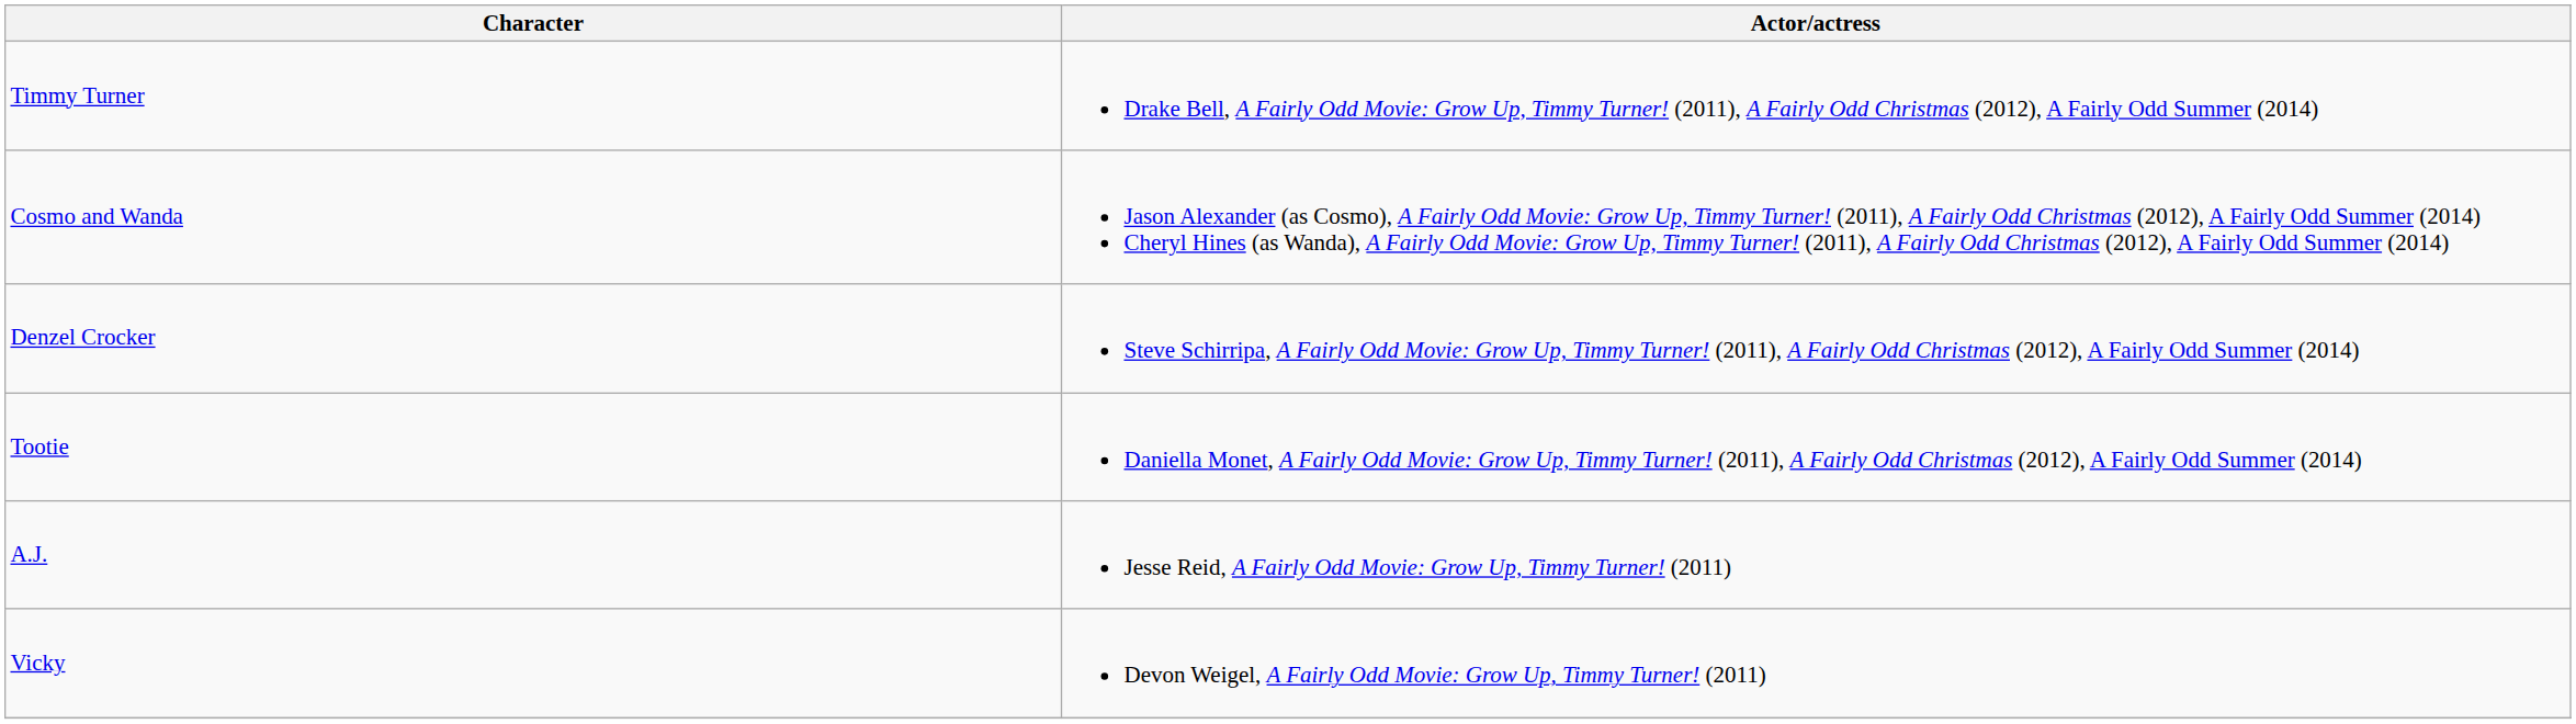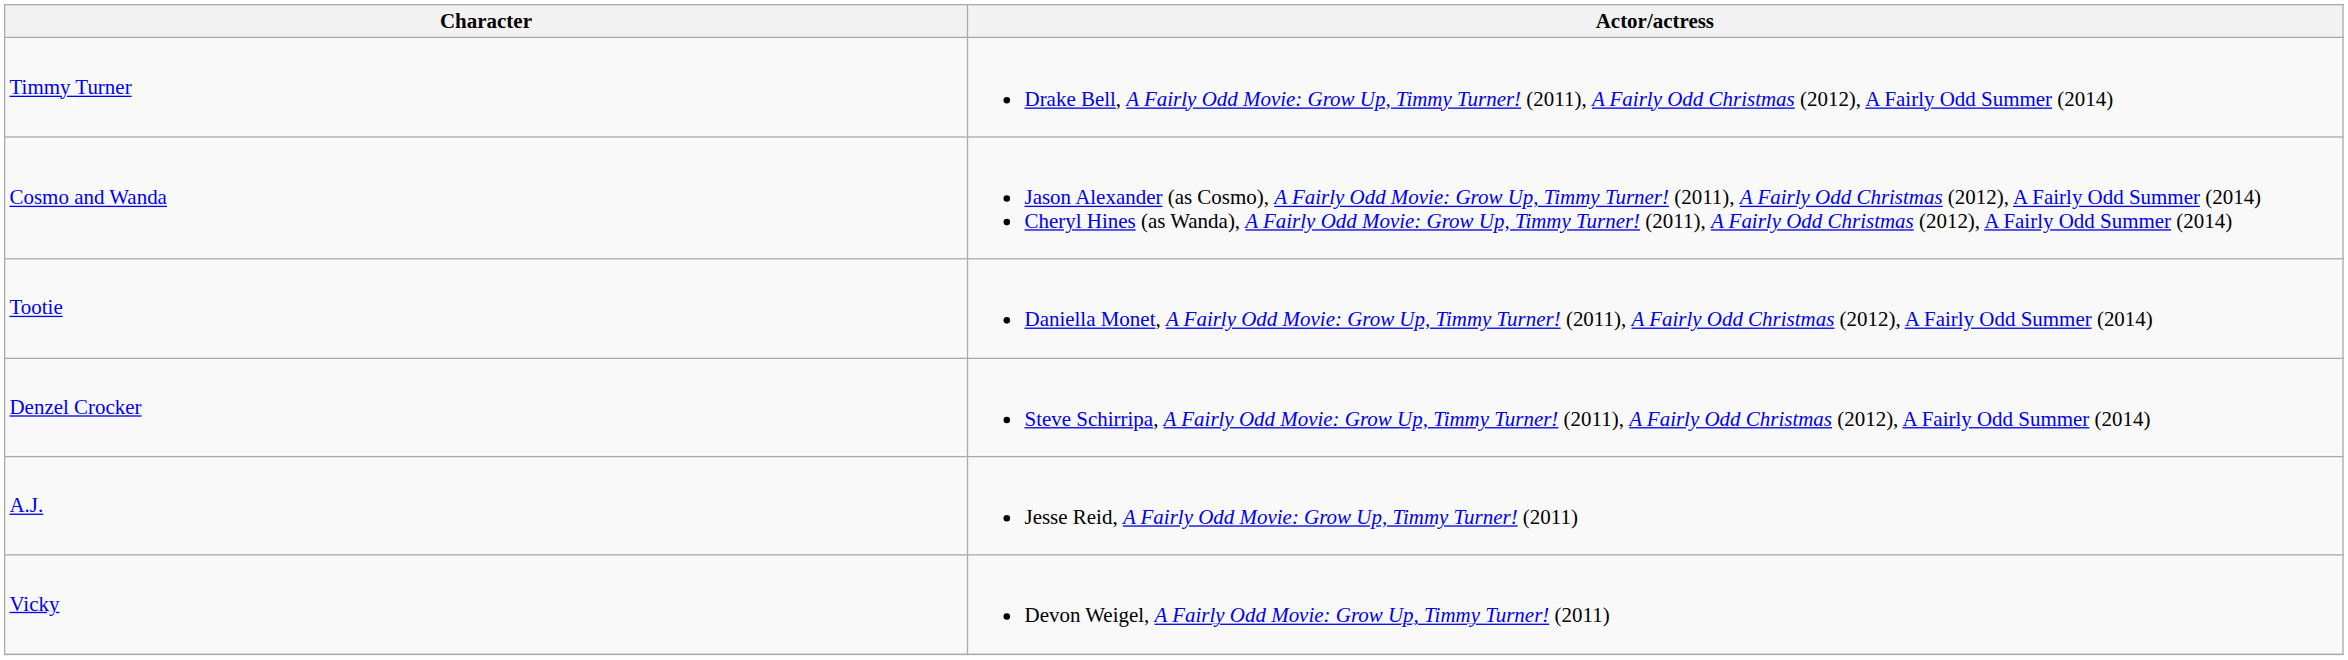rows swapped: Tootie <-> Denzel Crocker
